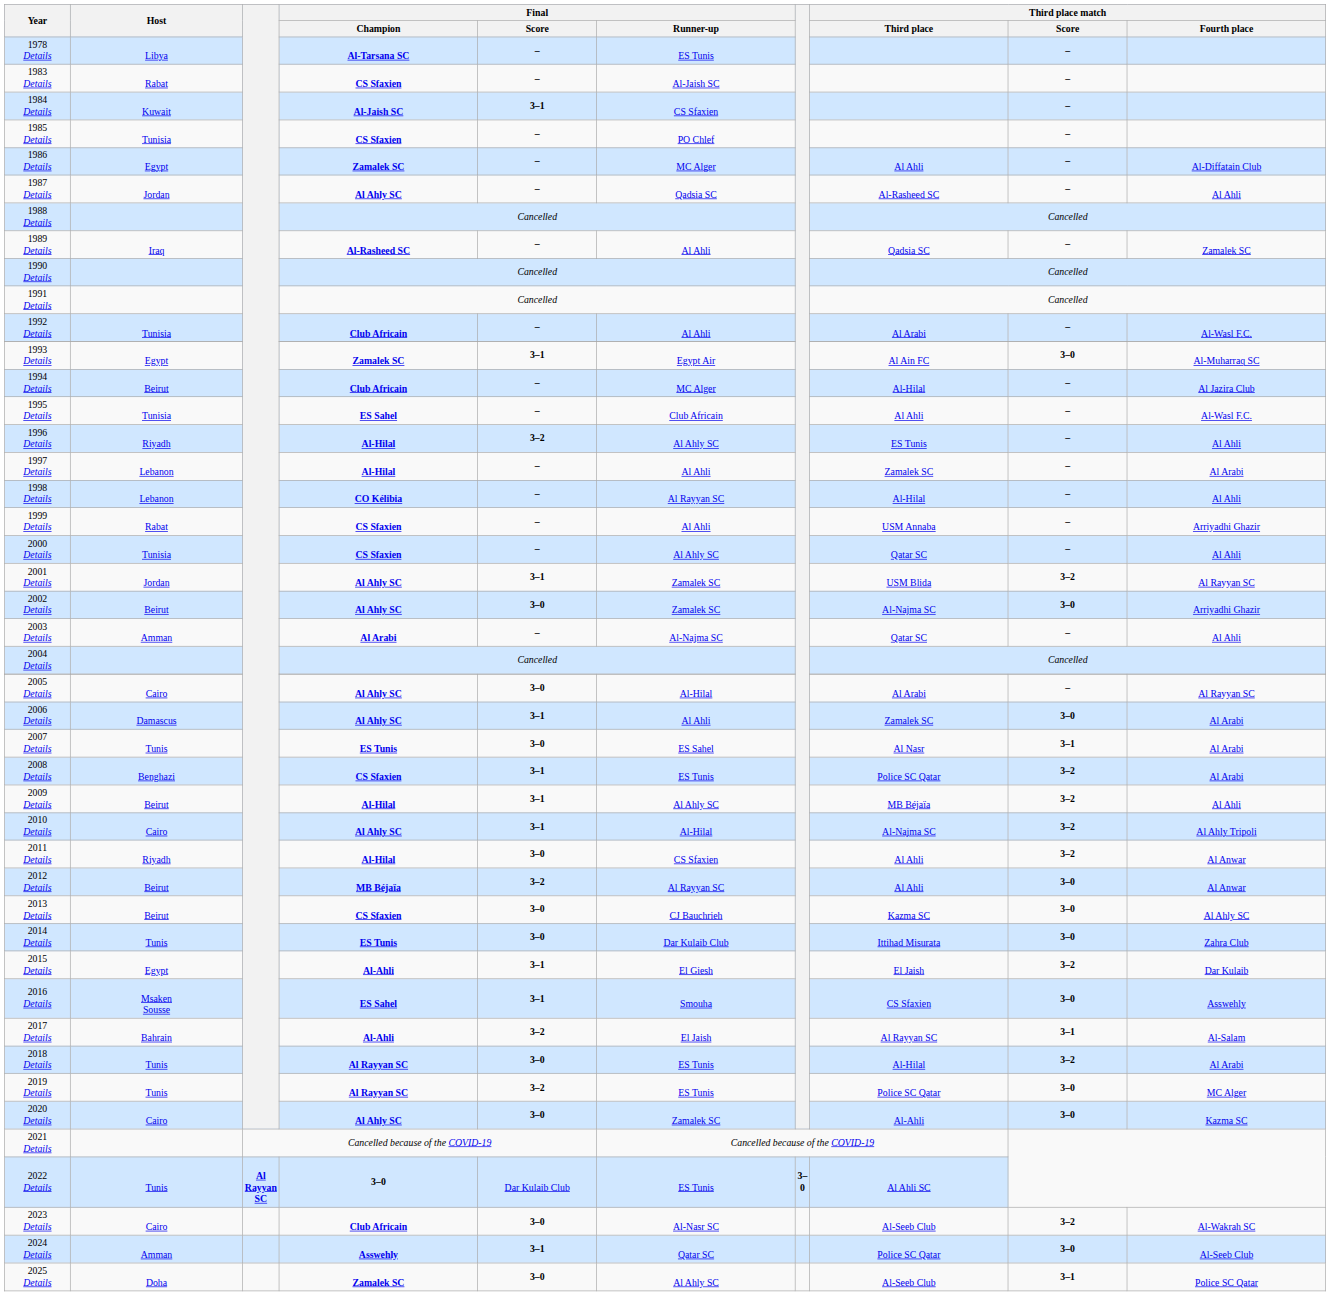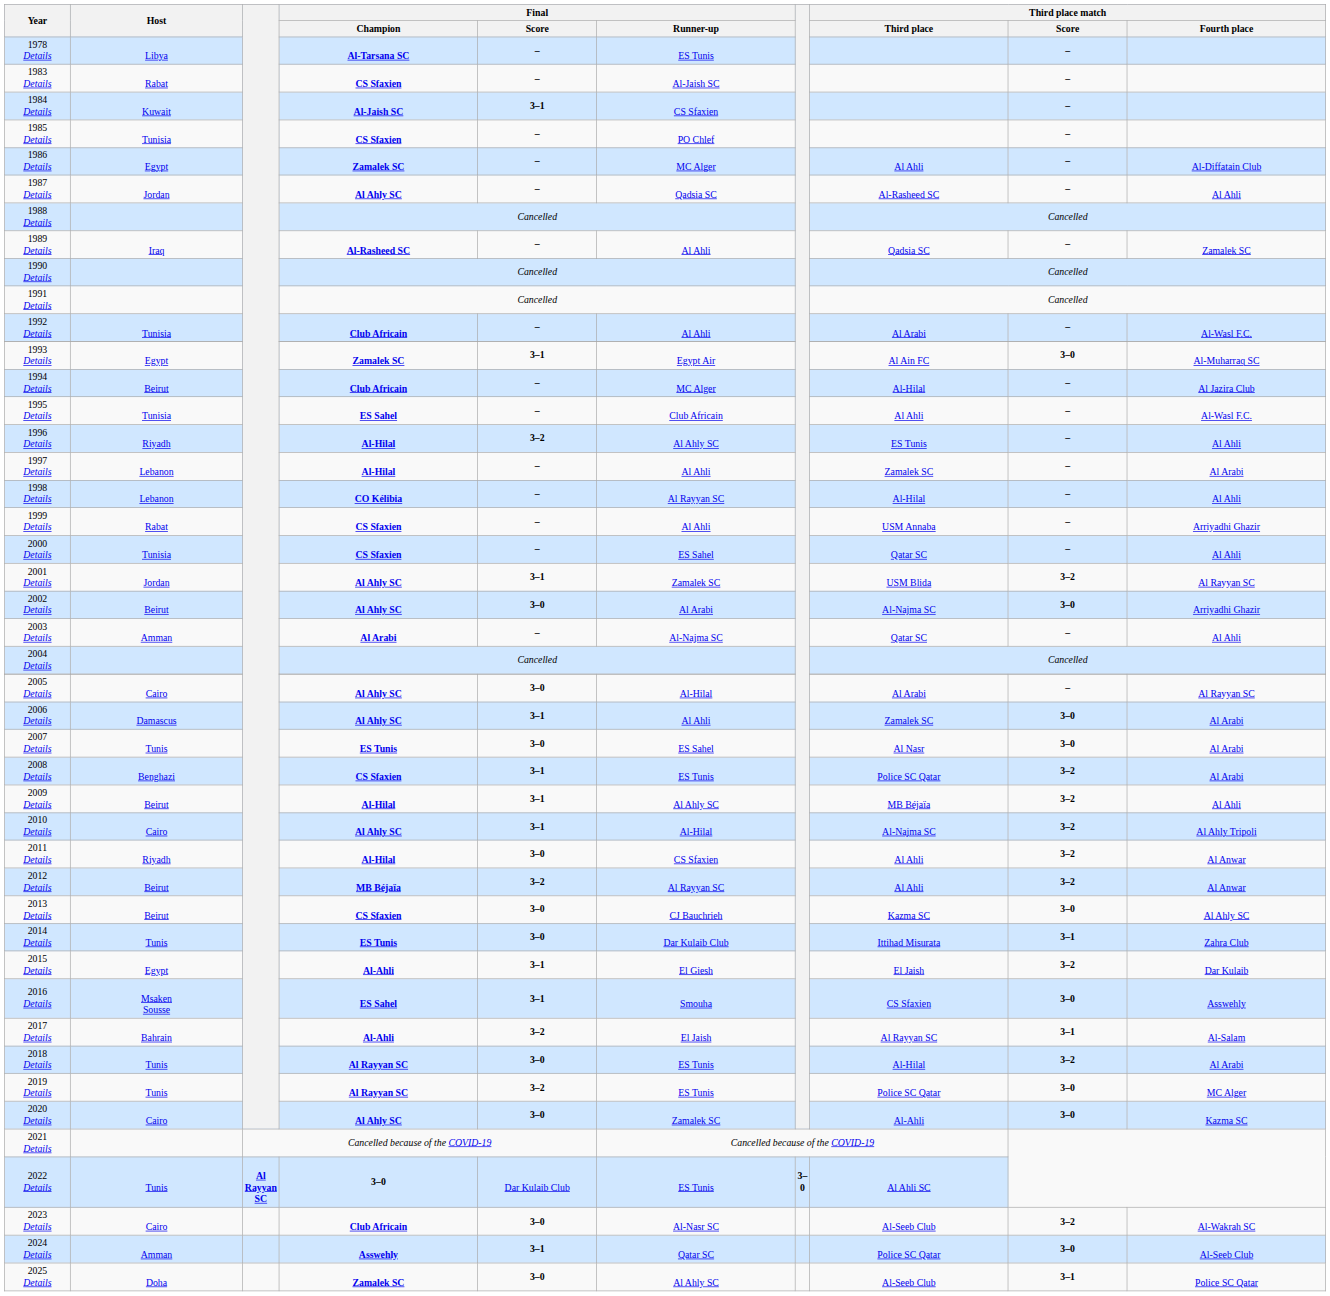2000 Details | Final / Runner-up: Al Ahly SC -> ES Sahel
2002 Details | Final / Runner-up: Zamalek SC -> Al Arabi
2007 Details | Third place match / Score: 3–1 -> 3–0
2012 Details | Third place match / Score: 3–0 -> 3–2
2014 Details | Third place match / Score: 3–0 -> 3–1
